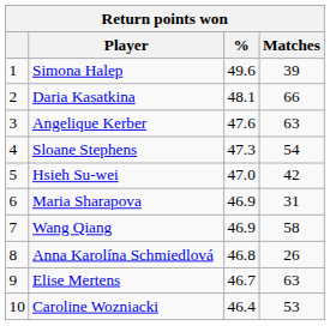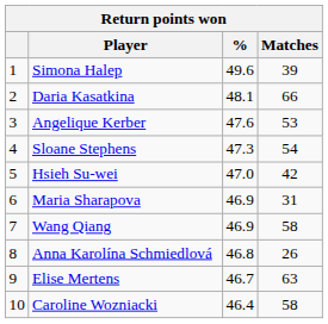Angelique Kerber | Matches: 63 -> 53
Caroline Wozniacki | Matches: 53 -> 58
